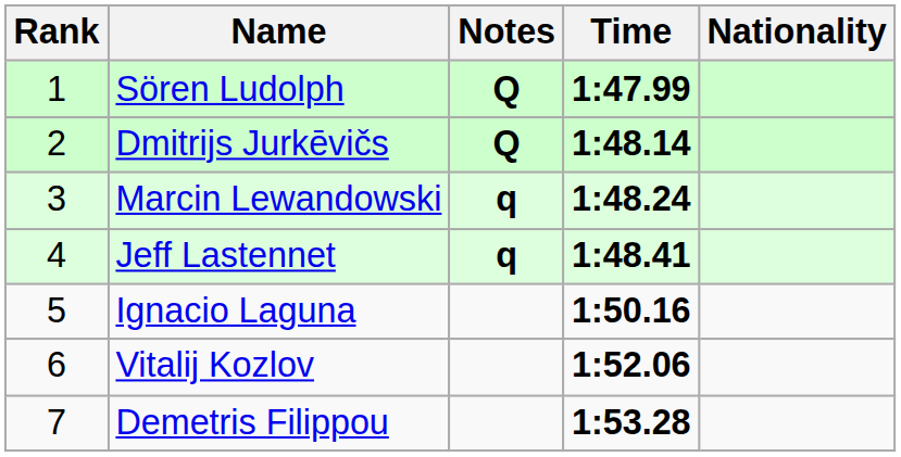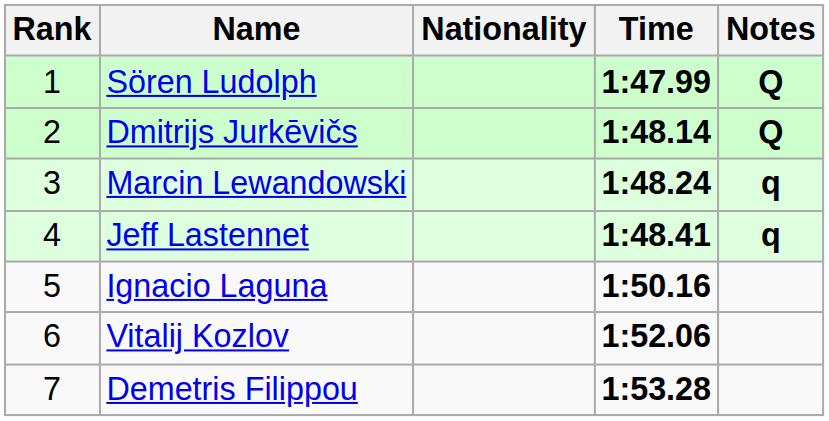columns swapped: Nationality <-> Notes
